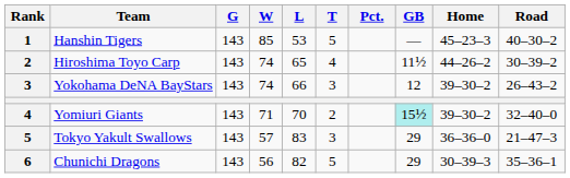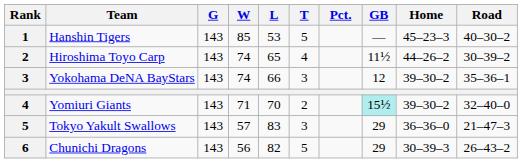Yokohama DeNA BayStars | Road: 26–43–2 -> 35–36–1
Chunichi Dragons | Road: 35–36–1 -> 26–43–2
